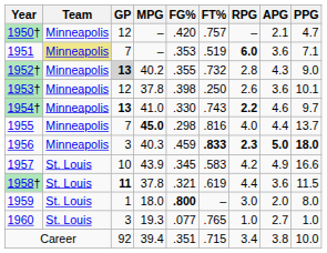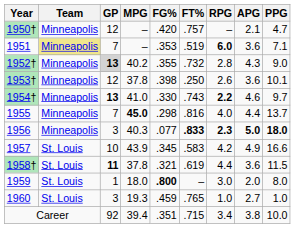1956 | FG%: .459 -> .077
1960 | FG%: .077 -> .459
